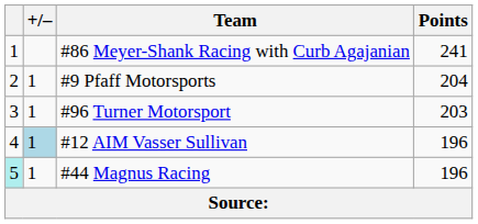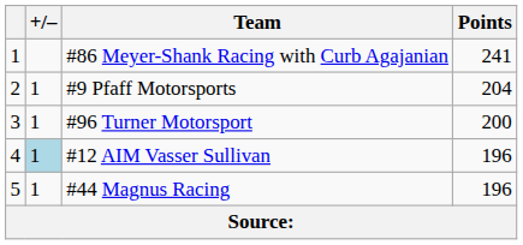#96 Turner Motorsport | Points: 203 -> 200
#44 Magnus Racing | column 1: paleturquoise background -> no background
